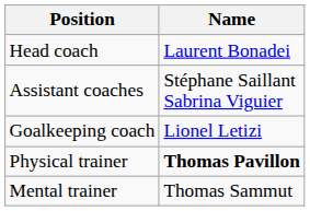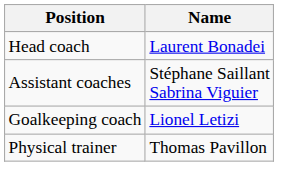Physical trainer | Name: bold -> normal
- row: Mental trainer | Thomas Sammut
